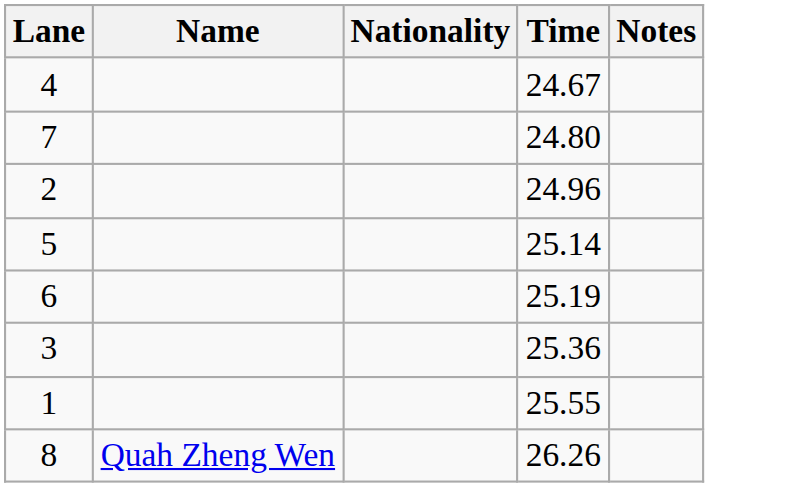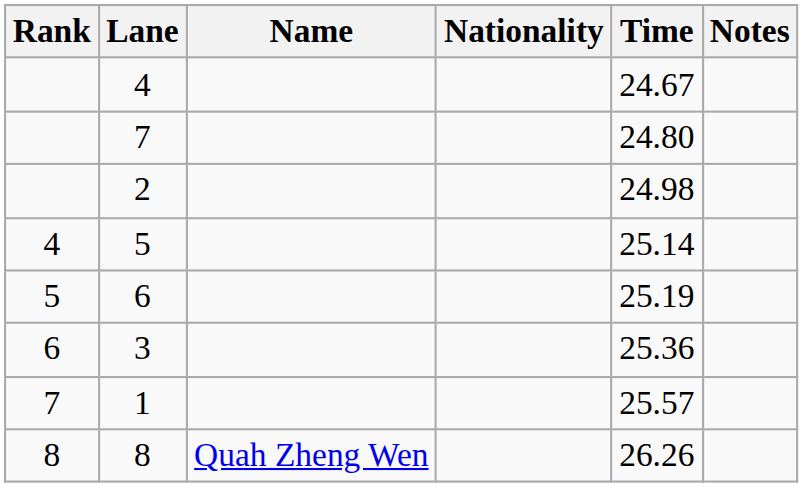+ column: Rank | 4 | 5 | 6 | 7 | 8
2 | Time: 24.96 -> 24.98
1 | Time: 25.55 -> 25.57
